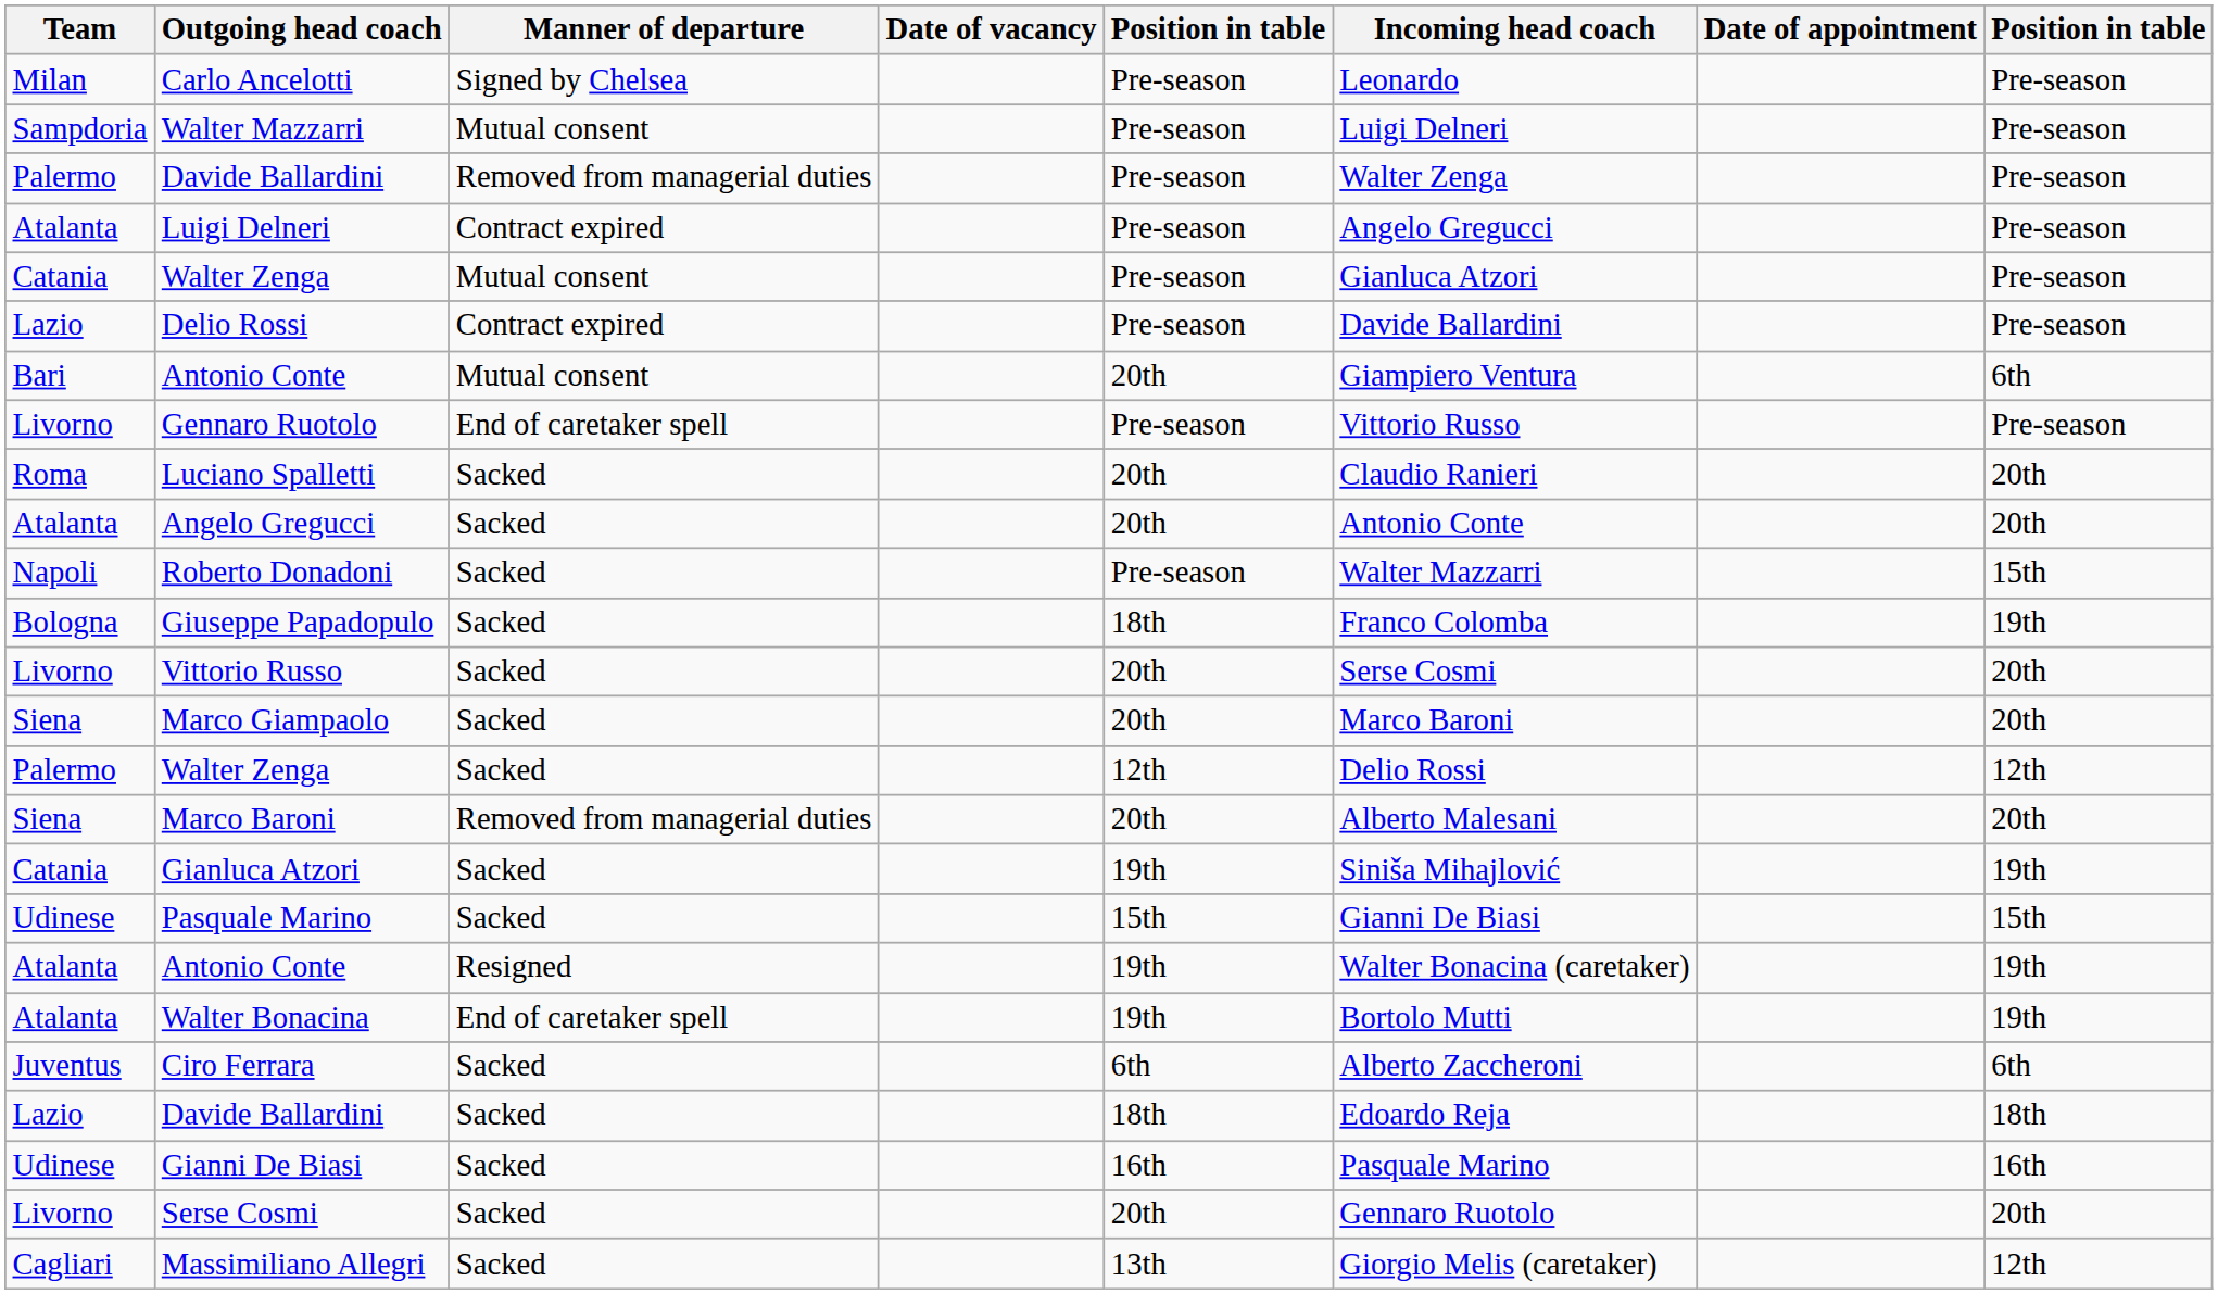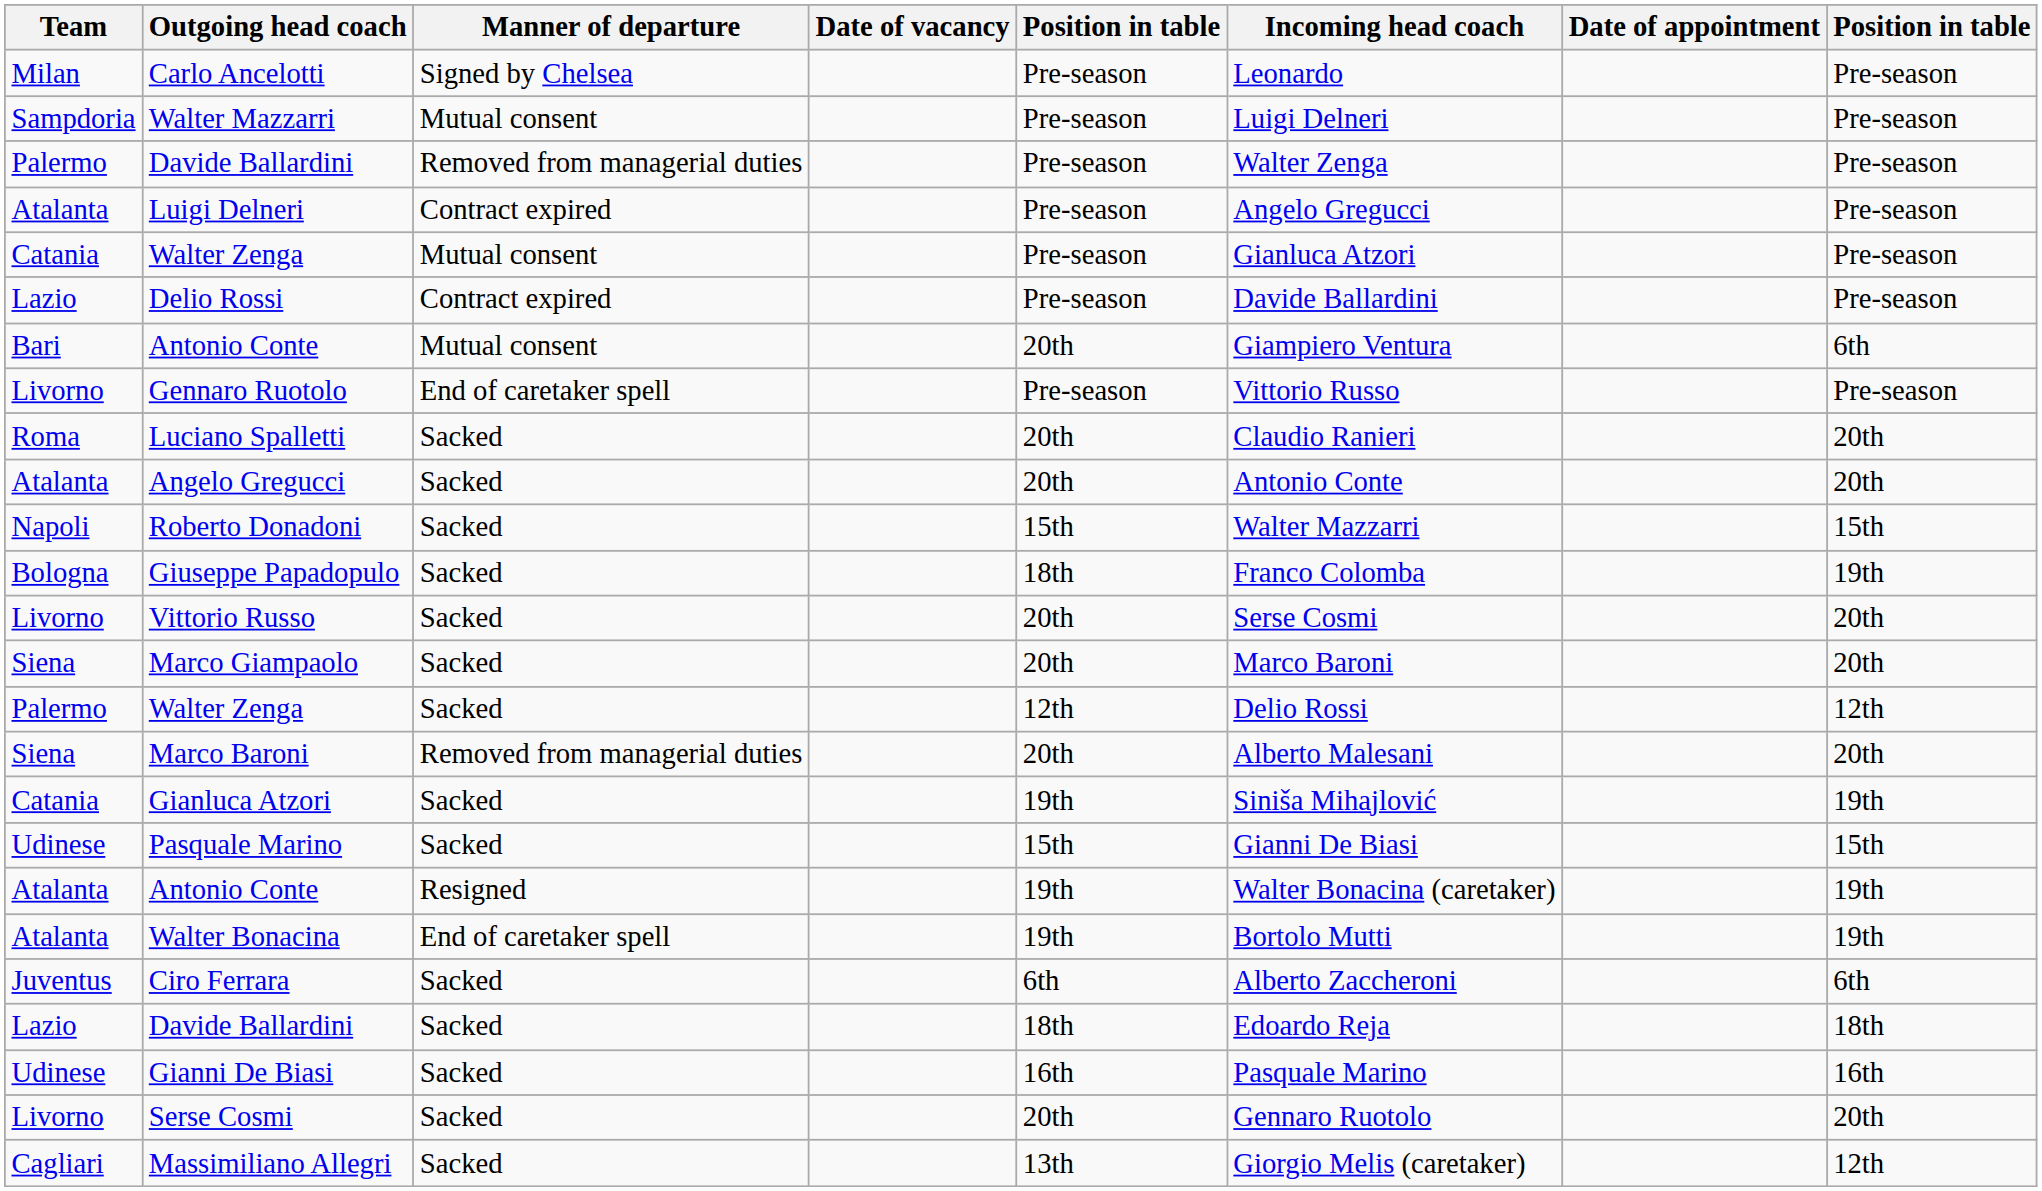Roberto Donadoni | column 5: Pre-season -> 15th
